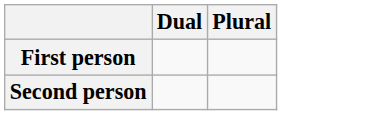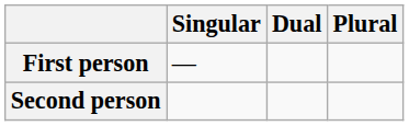+ column: Singular | —
